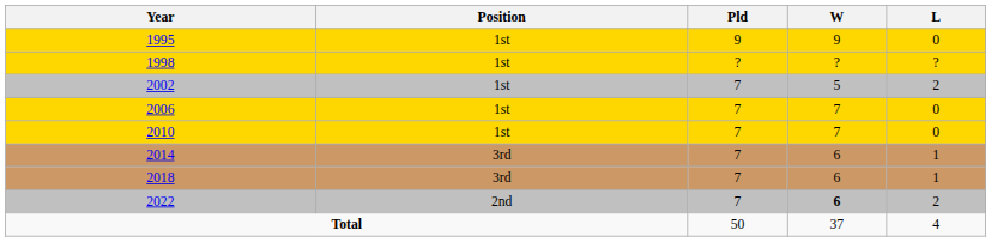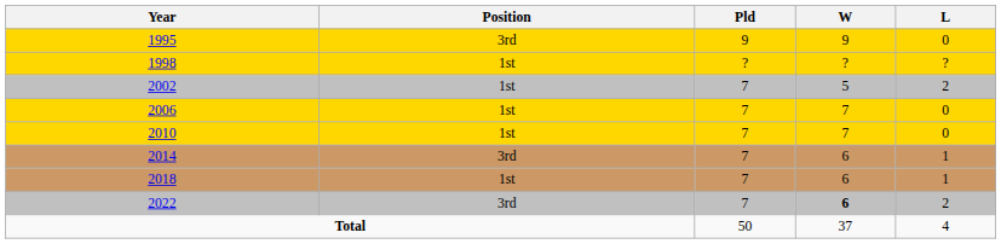1995 | Position: 1st -> 3rd
2018 | Position: 3rd -> 1st
2022 | Position: 2nd -> 3rd
